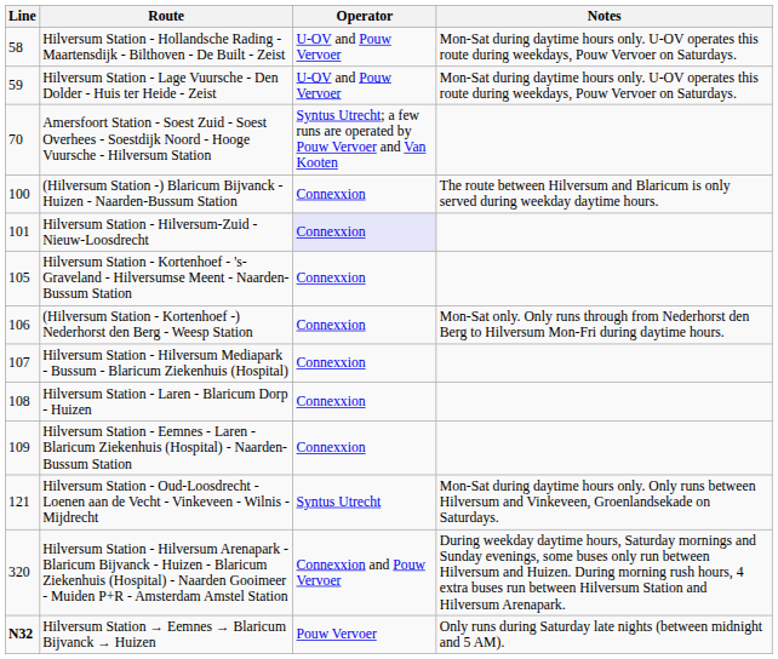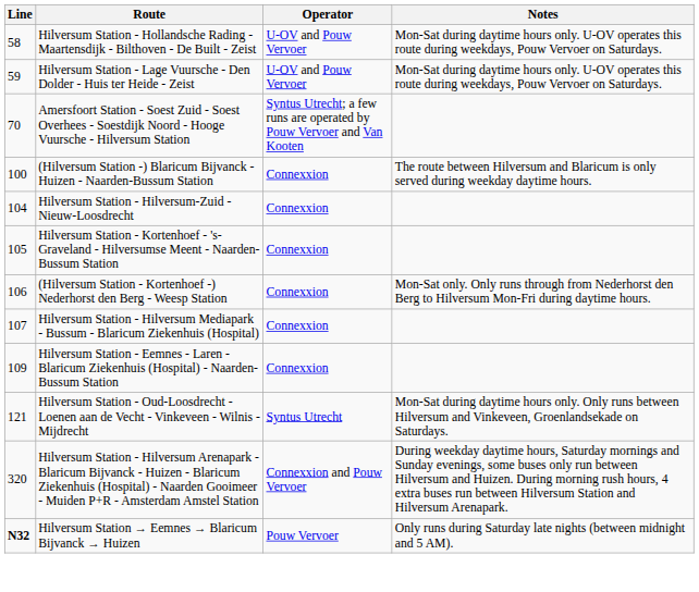Hilversum Station - Hilversum-Zuid - Nieuw-Loosdrecht | Line: 101 -> 104
Hilversum Station - Hilversum-Zuid - Nieuw-Loosdrecht | Operator: lavender background -> no background
- row: 108 | Hilversum Station - Laren - Blaricum Dorp - Huizen | Connexxion
